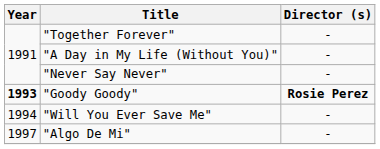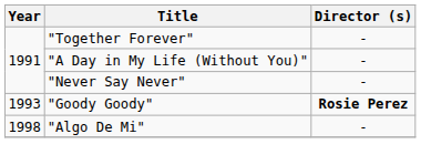"Goody Goody" | Year: bold -> normal
- row: 1994 | "Will You Ever Save Me" | -
"Algo De Mi" | Year: 1997 -> 1998
